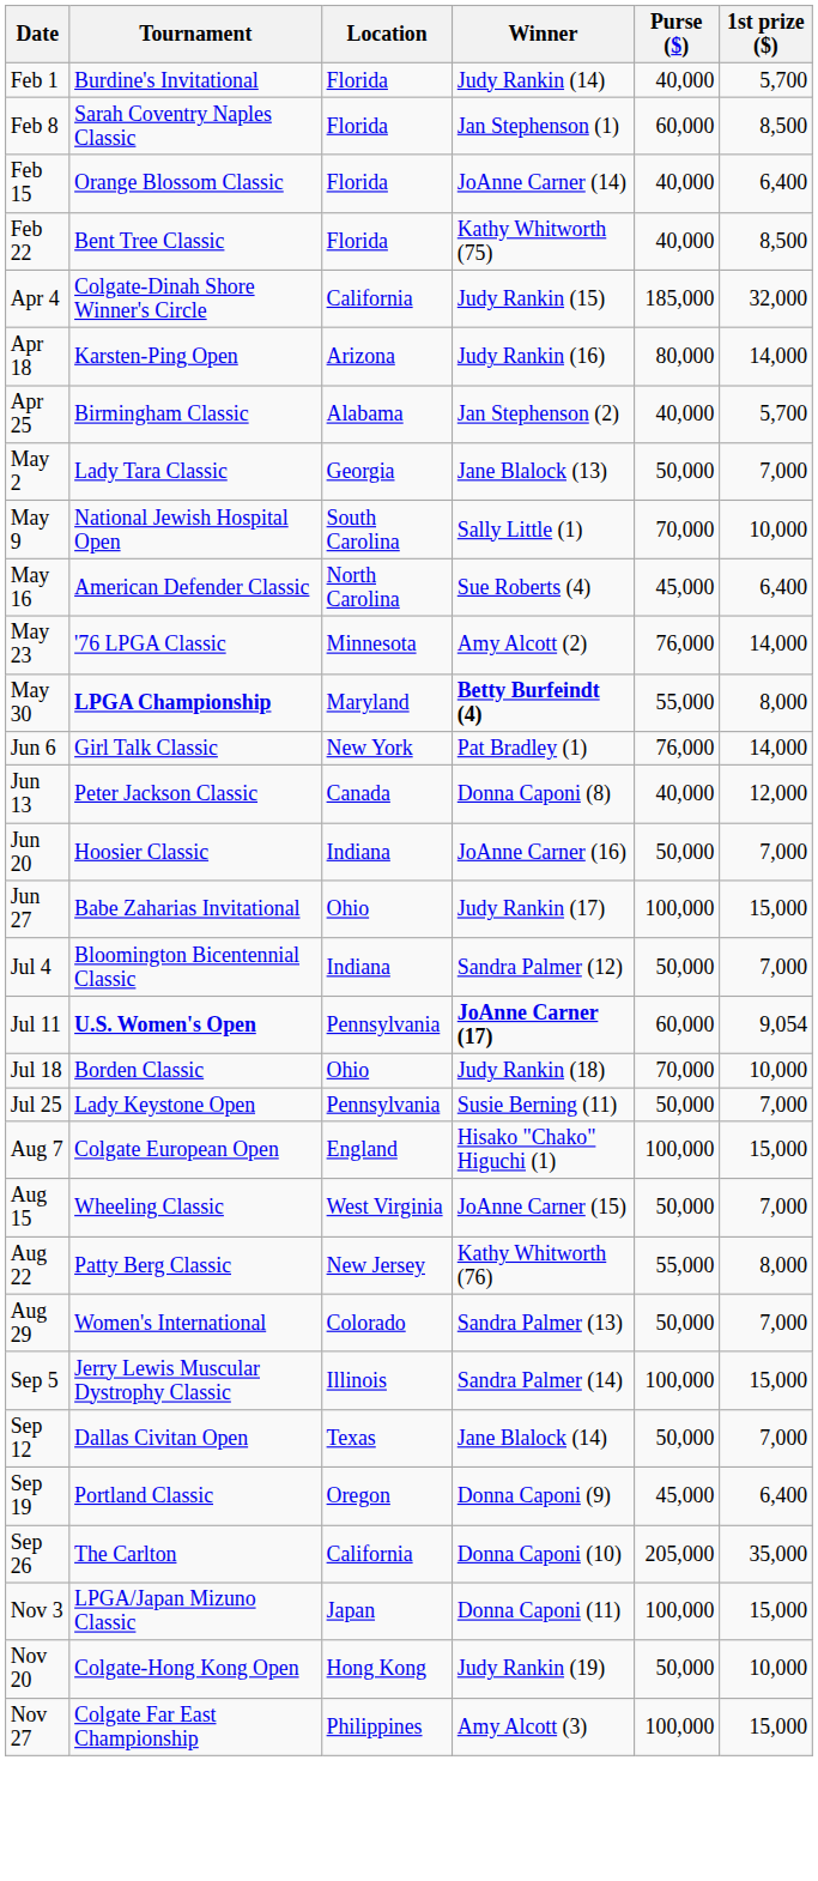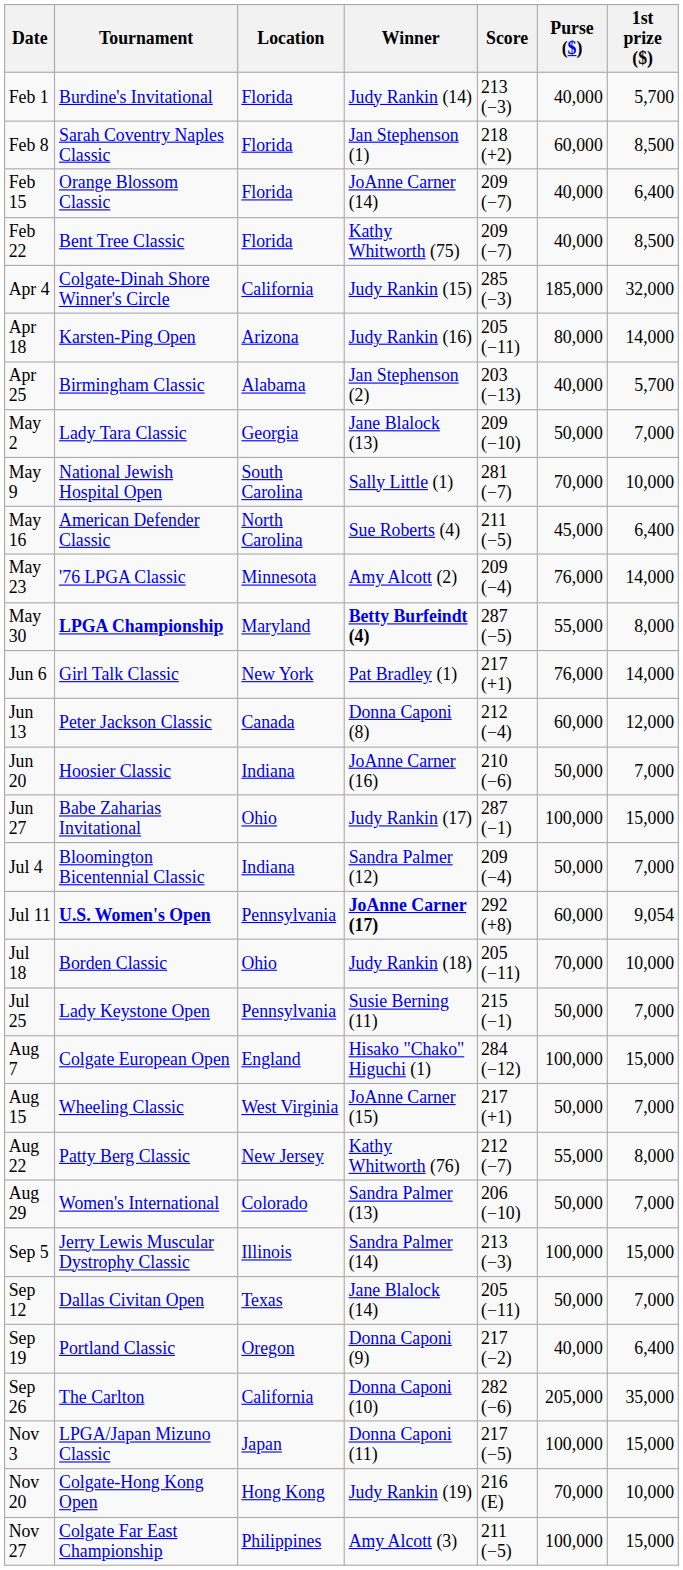+ column: Score | 213 (−3) | 218 (+2) | 209 (−7) | 209 (−7) | 285 (−3) | 205 (−11) | 203 (−13) | 209 (−10) | 281 (−7) | 211 (−5) | 209 (−4) | 287 (−5) | 217 (+1) | 212 (−4) | 210 (−6) | 287 (−1) | 209 (−4) | 292 (+8) | 205 (−11) | 215 (−1) | 284 (−12) | 217 (+1) | 212 (−7) | 206 (−10) | 213 (−3) | 205 (−11) | 217 (−2) | 282 (−6) | 217 (−5) | 216 (E) | 211 (−5)
Jun 13 | Purse ($): 40,000 -> 60,000
Sep 19 | Purse ($): 45,000 -> 40,000
Nov 20 | Purse ($): 50,000 -> 70,000
